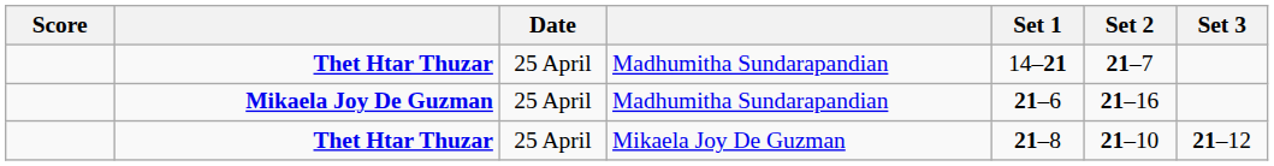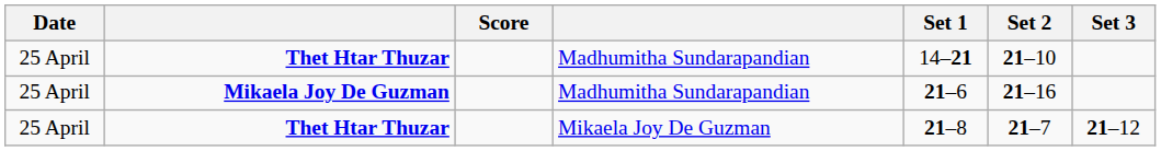columns swapped: Date <-> Score
Thet Htar Thuzar / Madhumitha Sundarapandian | Set 2: 21–7 -> 21–10
Thet Htar Thuzar / Mikaela Joy De Guzman | Set 2: 21–10 -> 21–7
